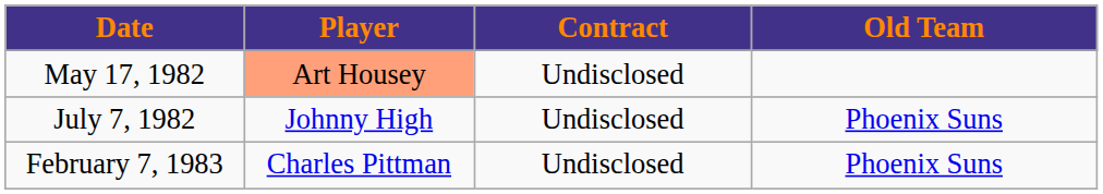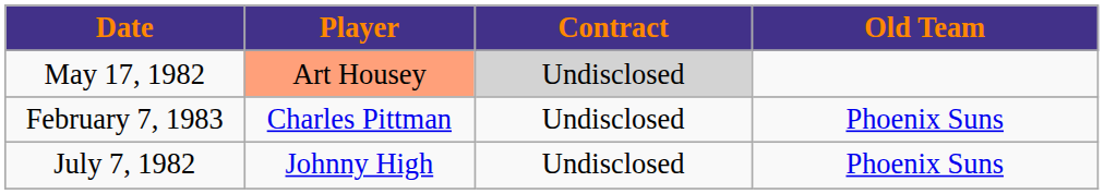May 17, 1982 | Contract: no background -> lightgrey background
rows swapped: July 7, 1982 <-> February 7, 1983
